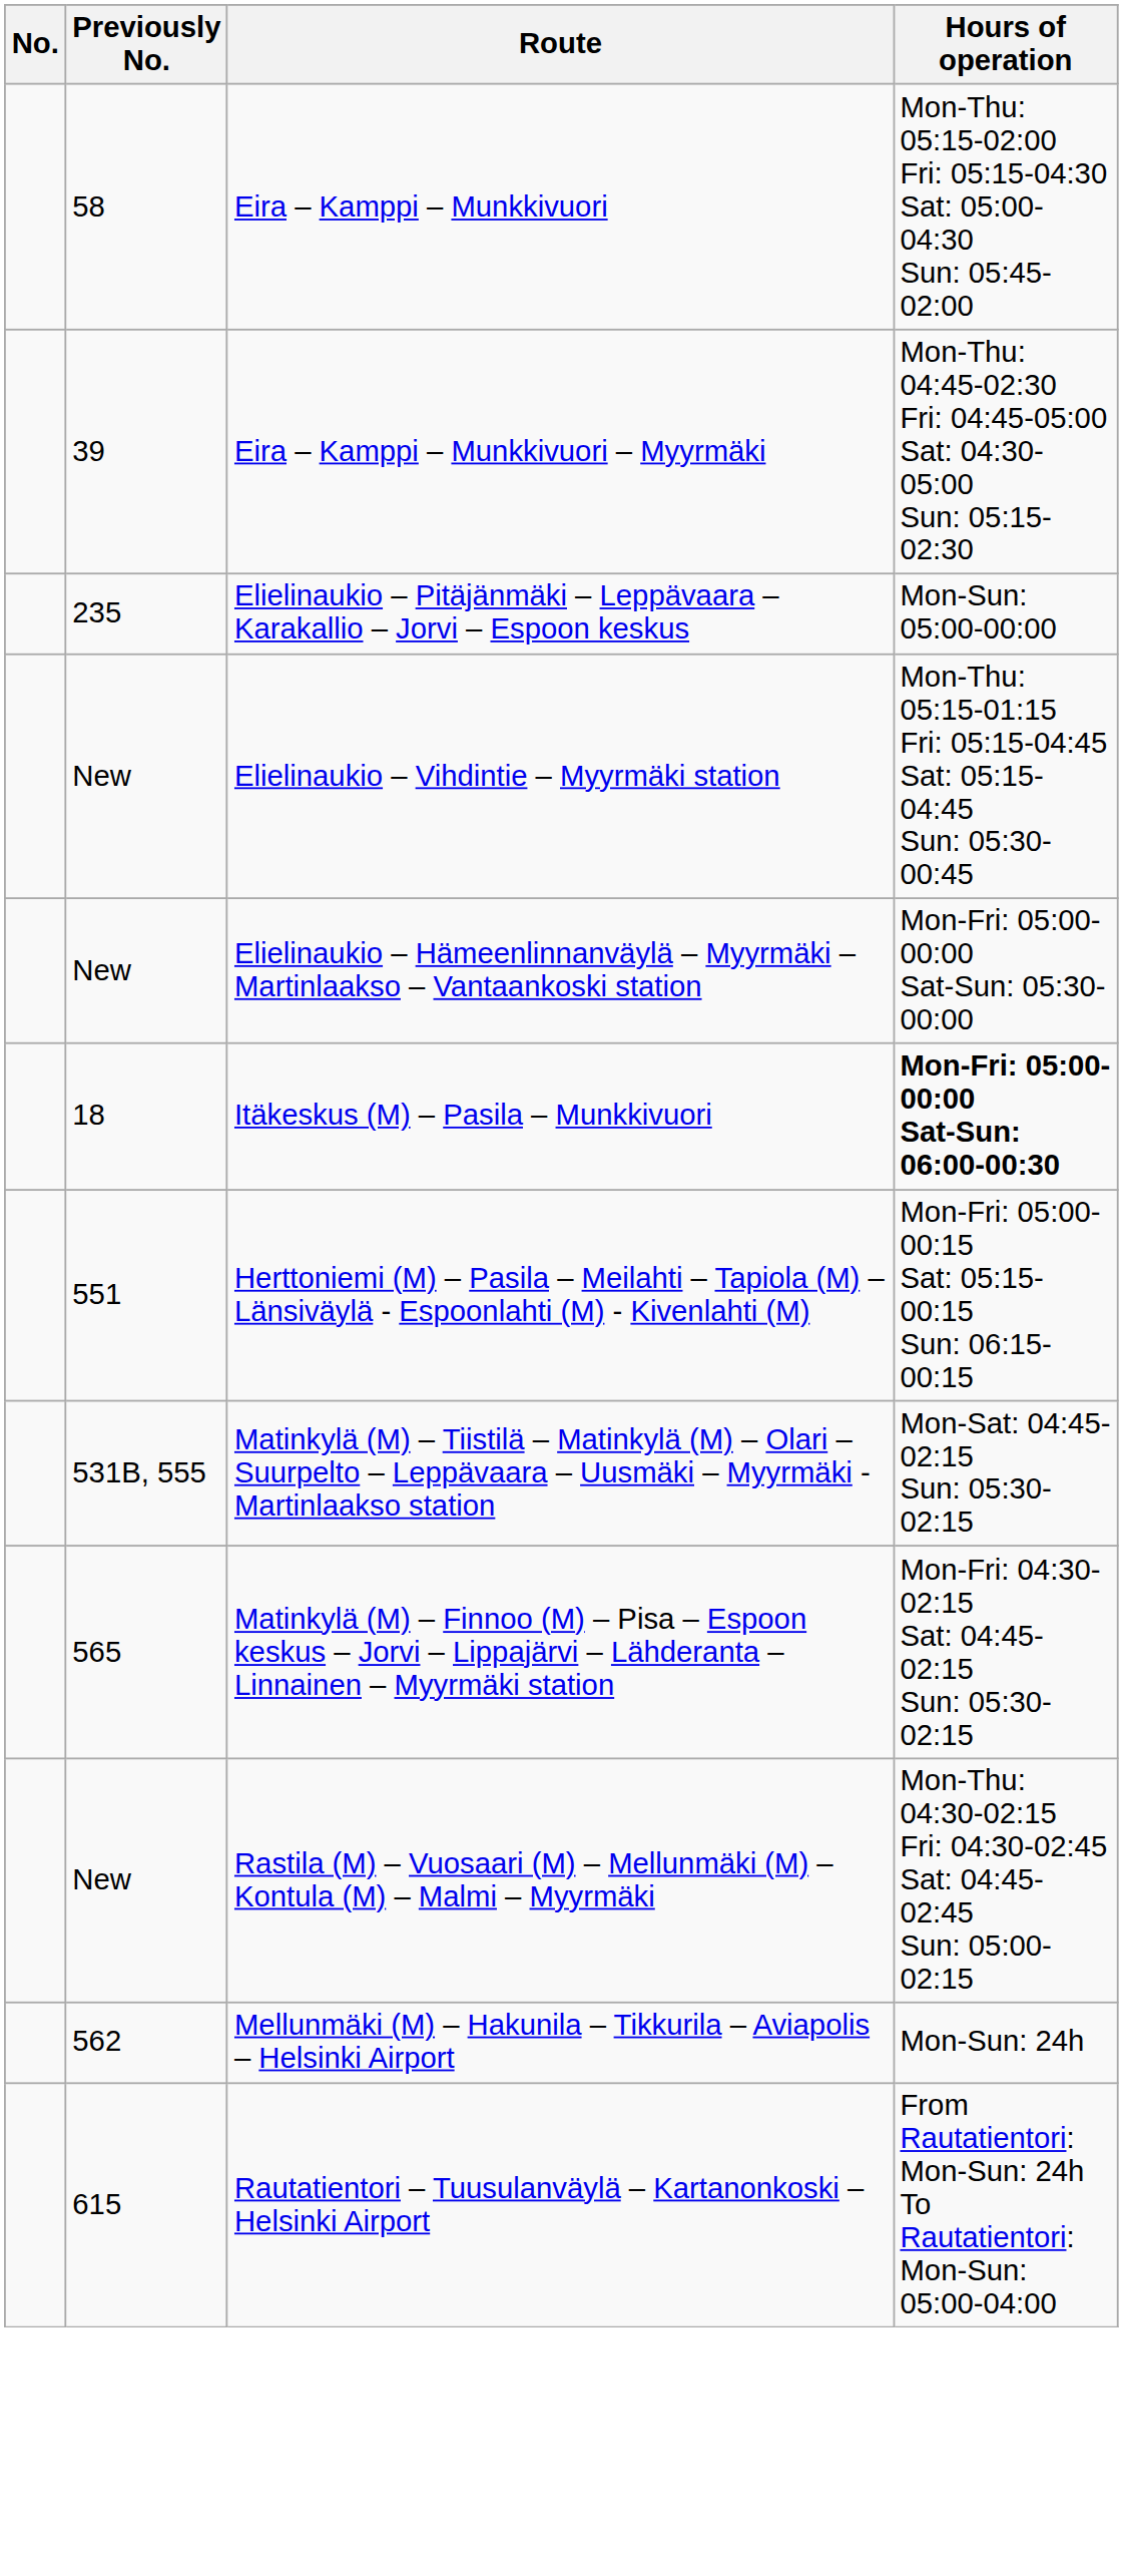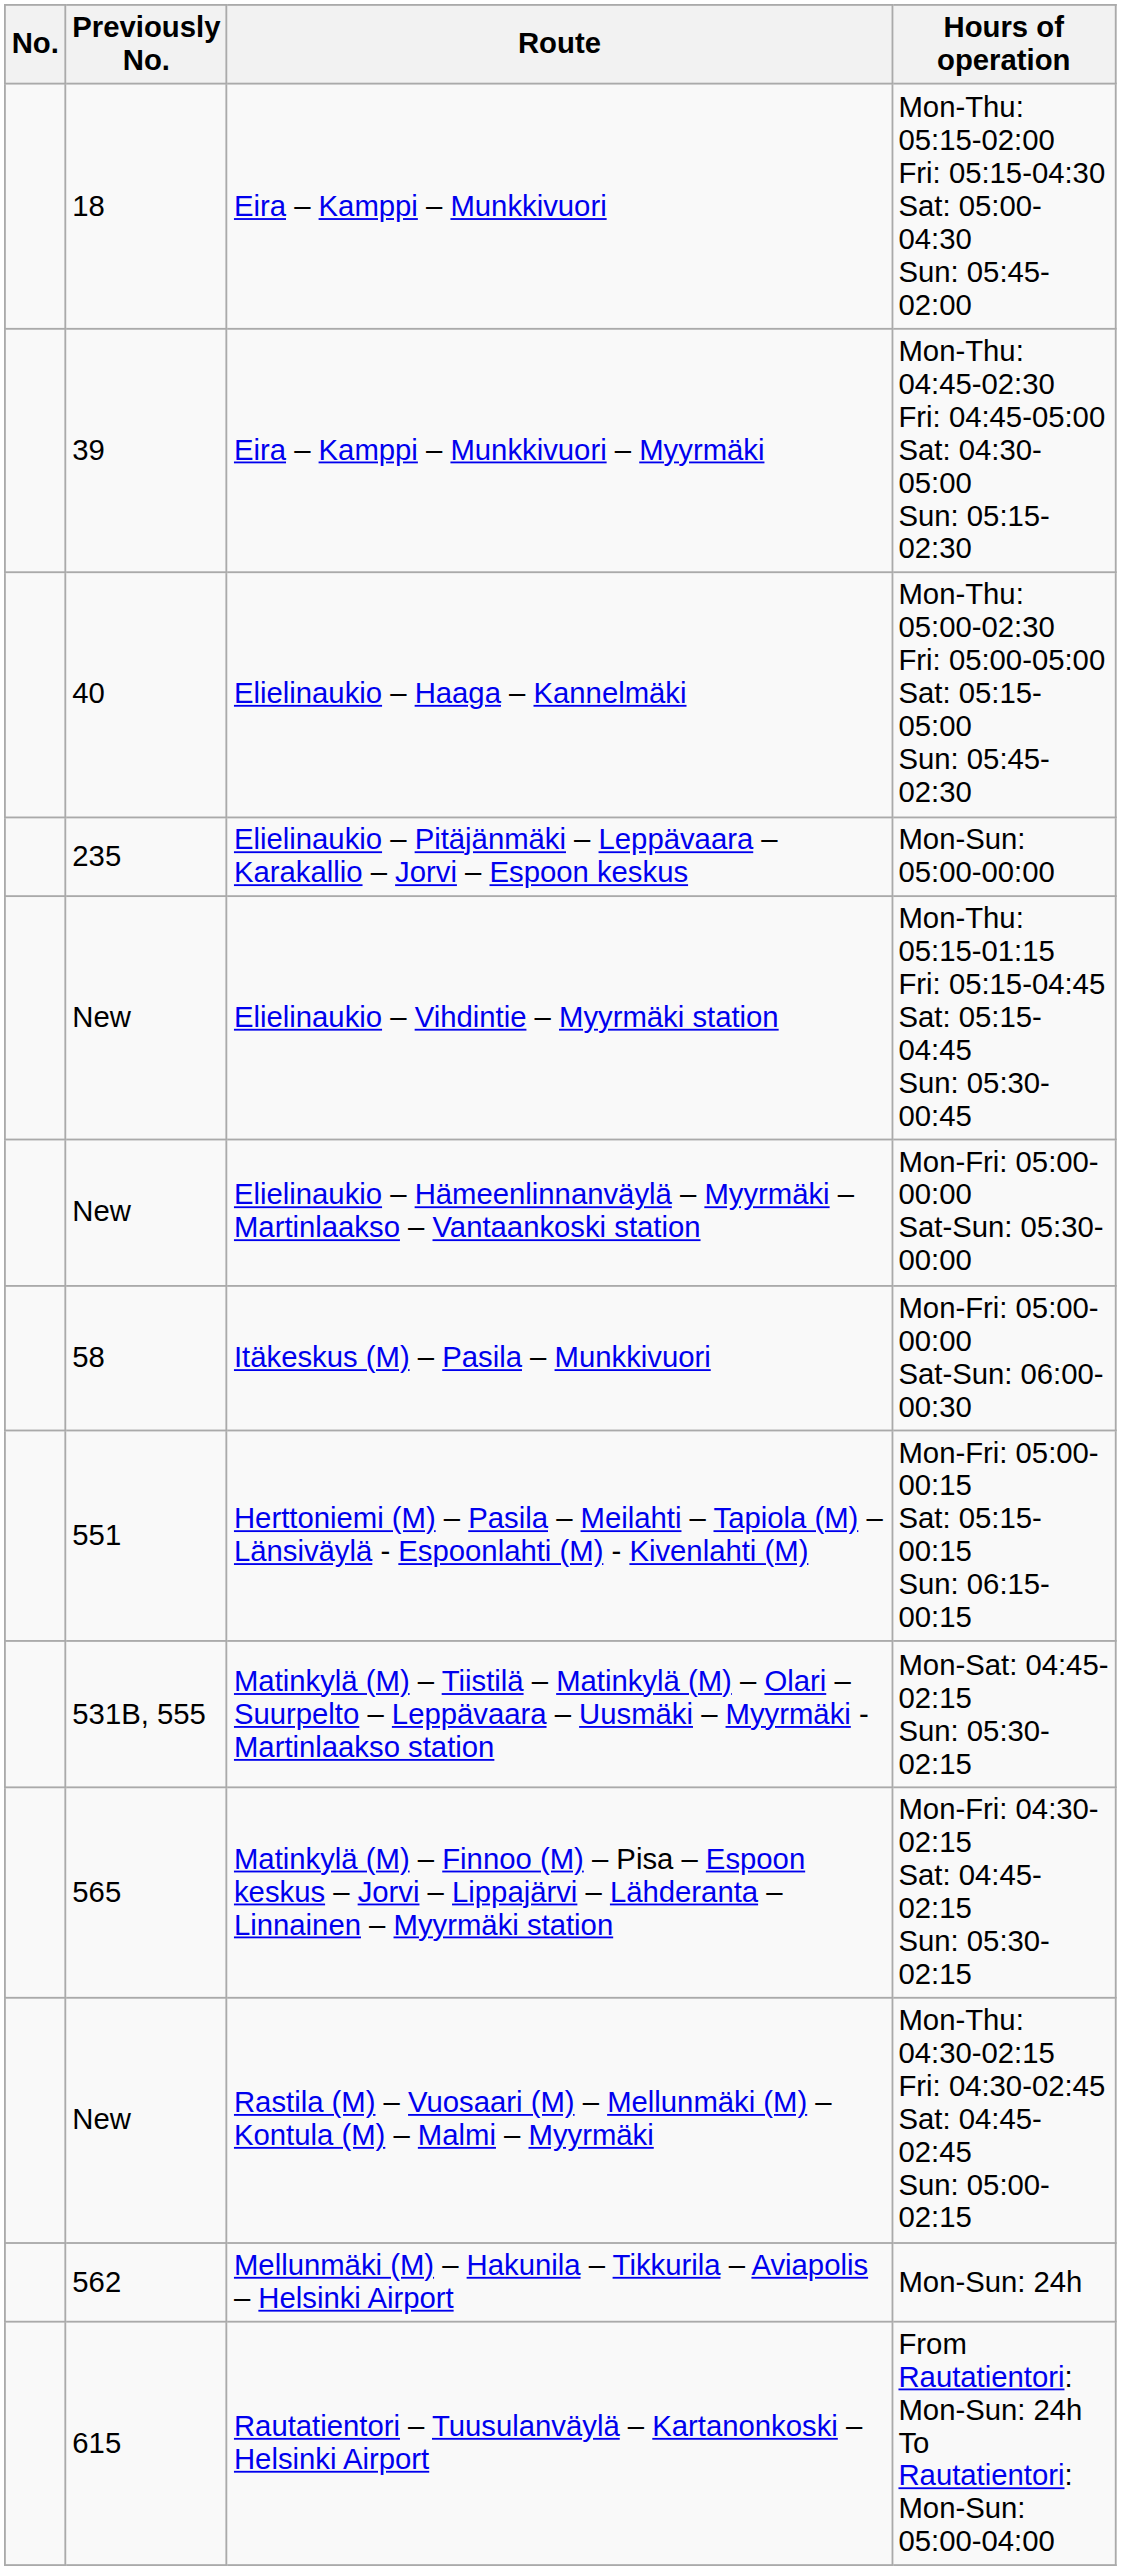Eira – Kamppi – Munkkivuori | Previously No.: 58 -> 18
+ row: 40 | Elielinaukio – Haaga – Kannelmäki | Mon-Thu: 05:00-02:30 Fri: 05:00-05:00 Sat: 05:15-05:00 Sun: 05:45-02:30
Itäkeskus (M) – Pasila – Munkkivuori | Previously No.: 18 -> 58
Itäkeskus (M) – Pasila – Munkkivuori | Hours of operation: bold -> normal
